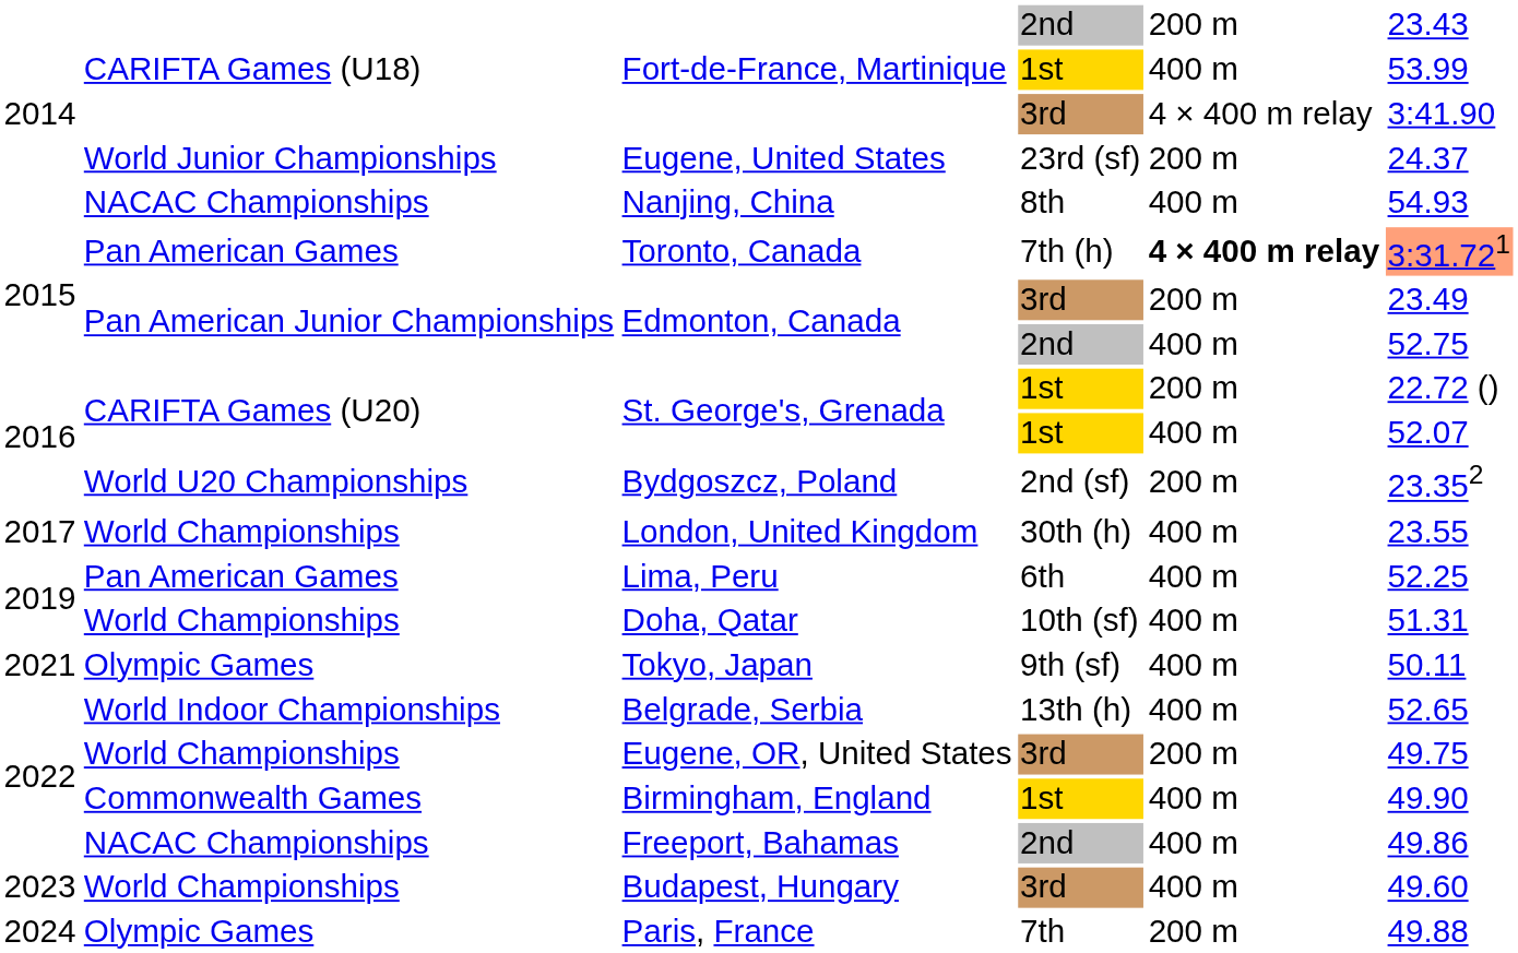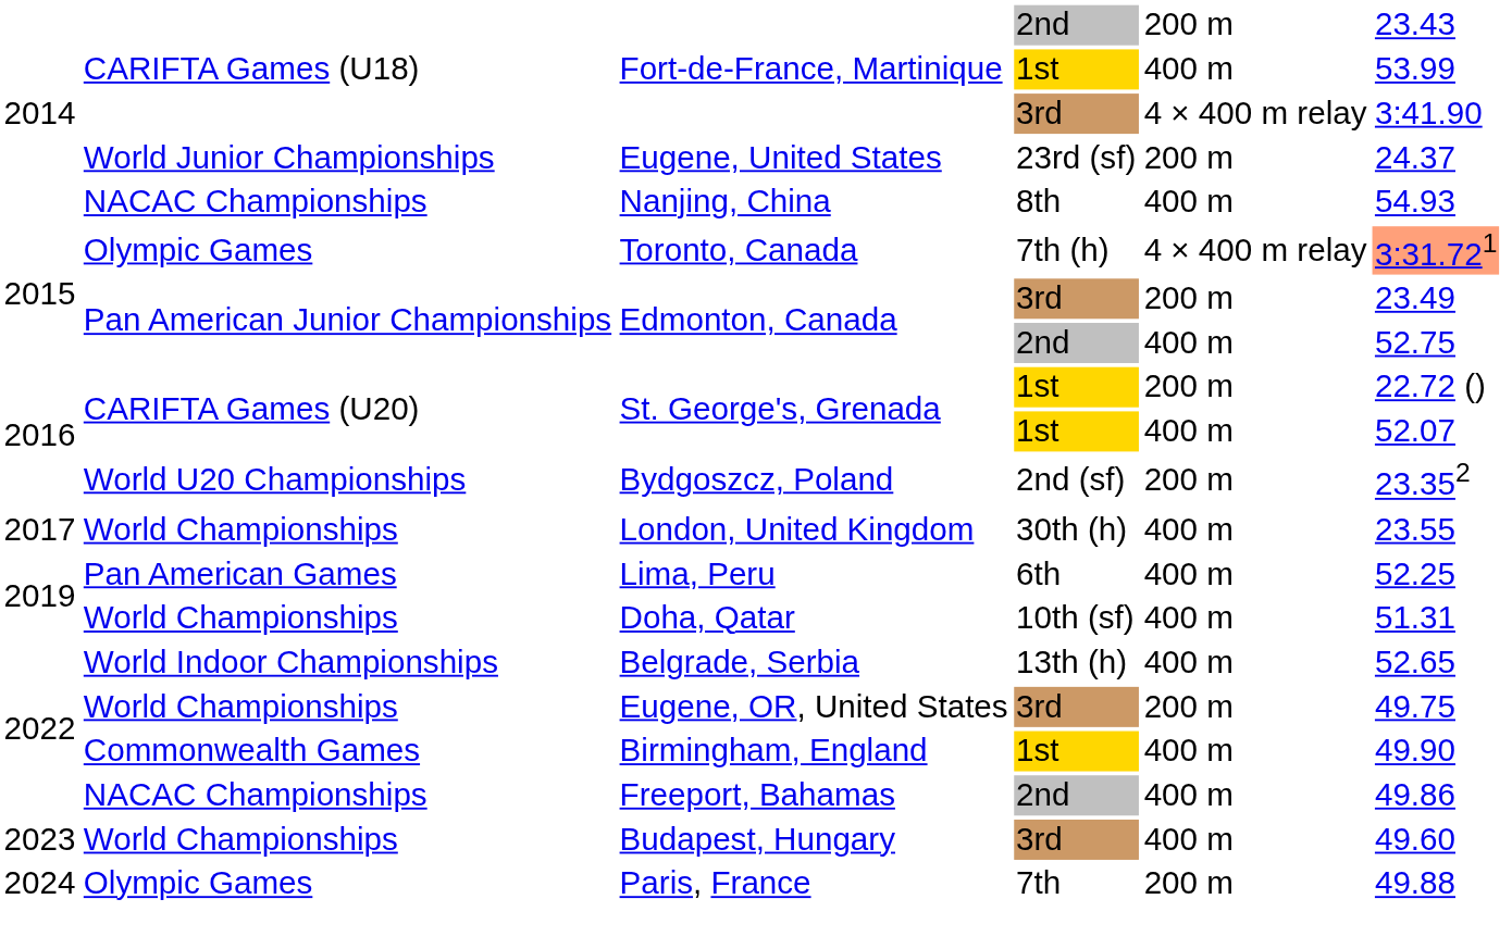Toronto, Canada | column 2: Pan American Games -> Olympic Games
Toronto, Canada | column 5: bold -> normal
- row: 2021 | Olympic Games | Tokyo, Japan | 9th (sf) | 400 m | 50.11
